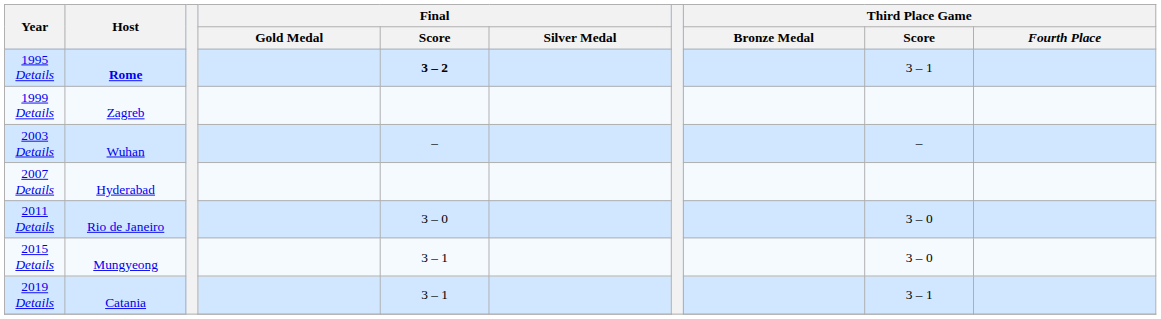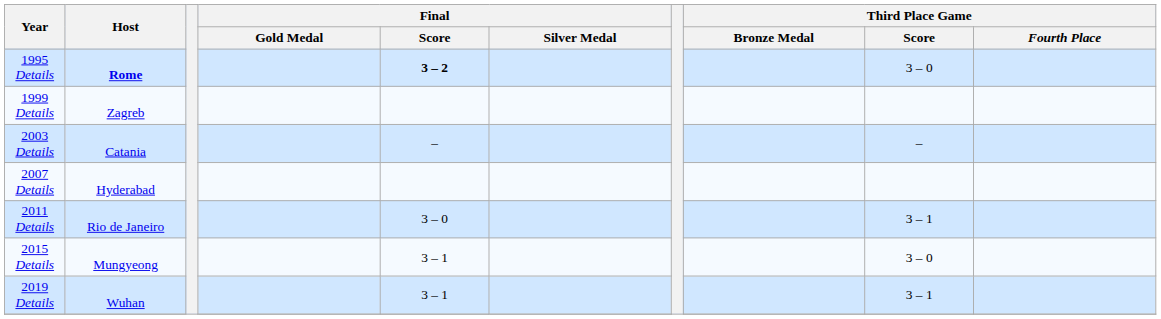1995 Details | Third Place Game / Score: 3 – 1 -> 3 – 0
2003 Details | Host: Wuhan -> Catania
2011 Details | Third Place Game / Score: 3 – 0 -> 3 – 1
2019 Details | Host: Catania -> Wuhan
